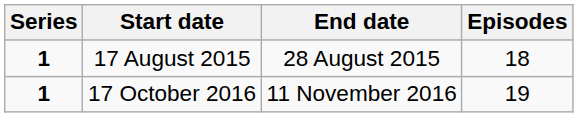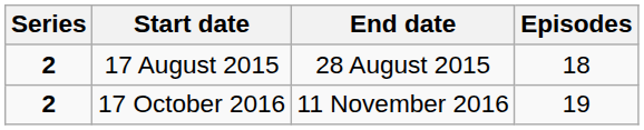17 August 2015 | Series: 1 -> 2
17 October 2016 | Series: 1 -> 2
